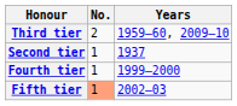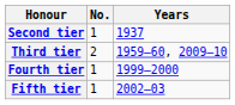rows swapped: Second tier <-> Third tier
Fifth tier | No.: lightsalmon background -> no background
